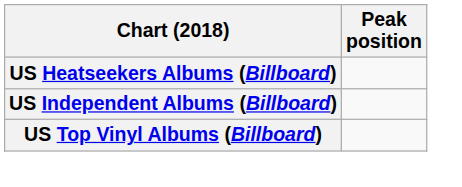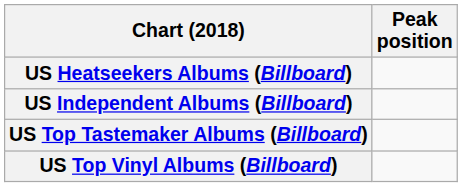+ row: US Top Tastemaker Albums (Billboard)
